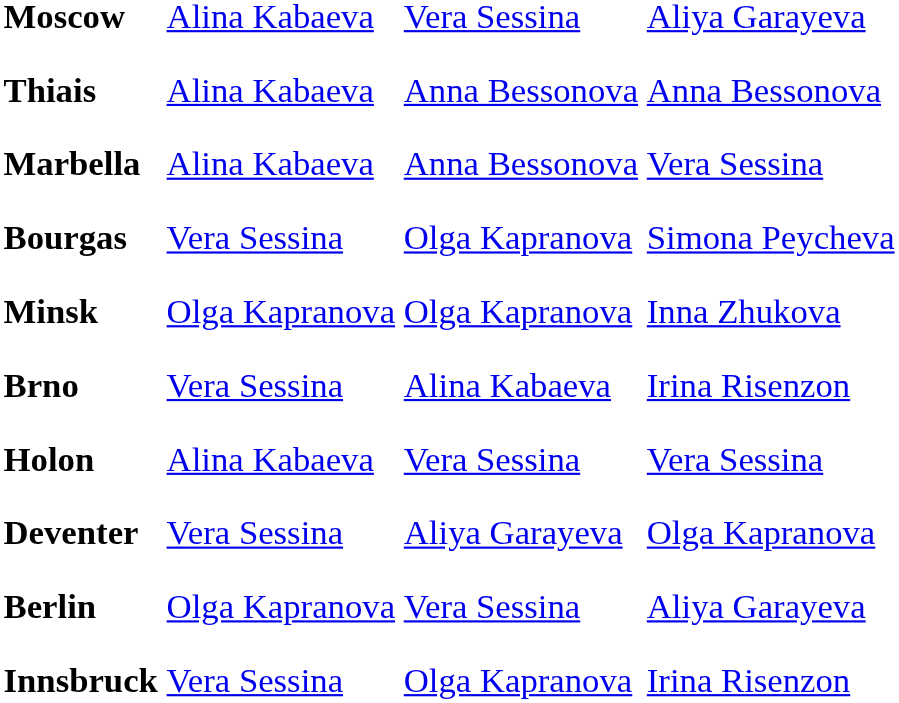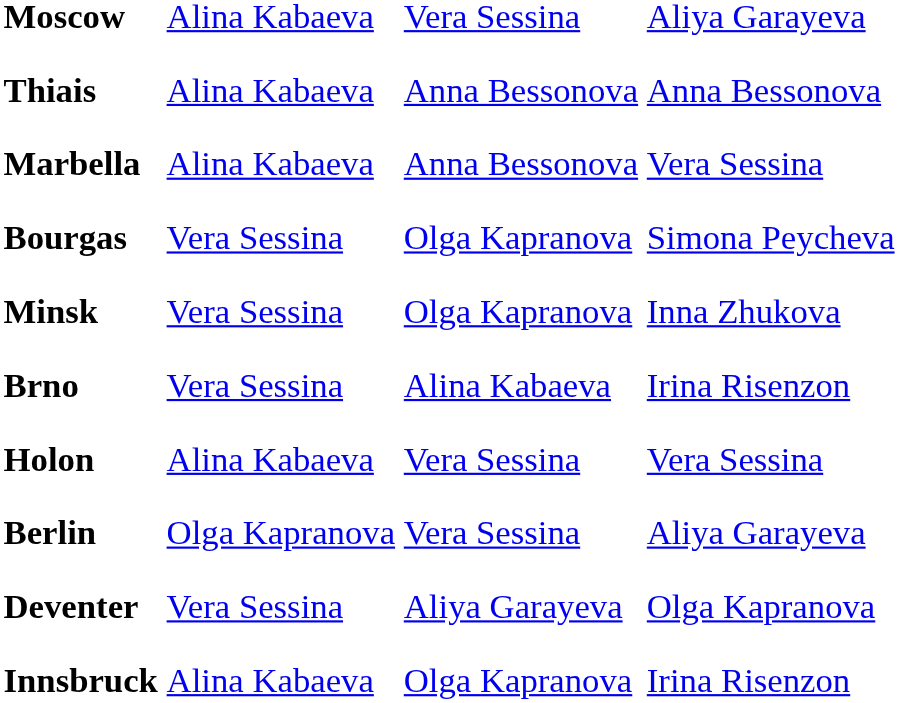Minsk | column 2: Olga Kapranova -> Vera Sessina
rows swapped: Deventer <-> Berlin
Innsbruck | column 2: Vera Sessina -> Alina Kabaeva
